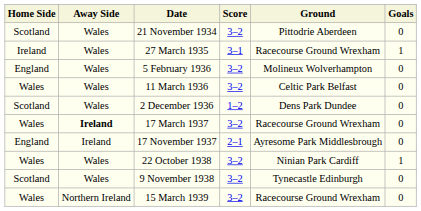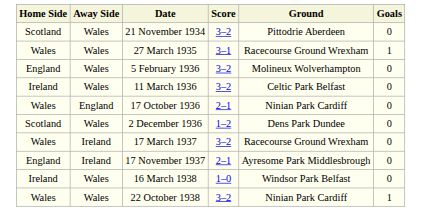27 March 1935 | Home Side: Ireland -> Wales
11 March 1936 | Home Side: Wales -> Ireland
+ row: Wales | England | 17 October 1936 | 2–1 | Ninian Park Cardiff | 0
17 March 1937 | Away Side: bold -> normal
+ row: Ireland | Wales | 16 March 1938 | 1–0 | Windsor Park Belfast | 0
- row: Scotland | Wales | 9 November 1938 | 3–2 | Tynecastle Edinburgh | 0
- row: Wales | Northern Ireland | 15 March 1939 | 3–2 | Racecourse Ground Wrexham | 0
